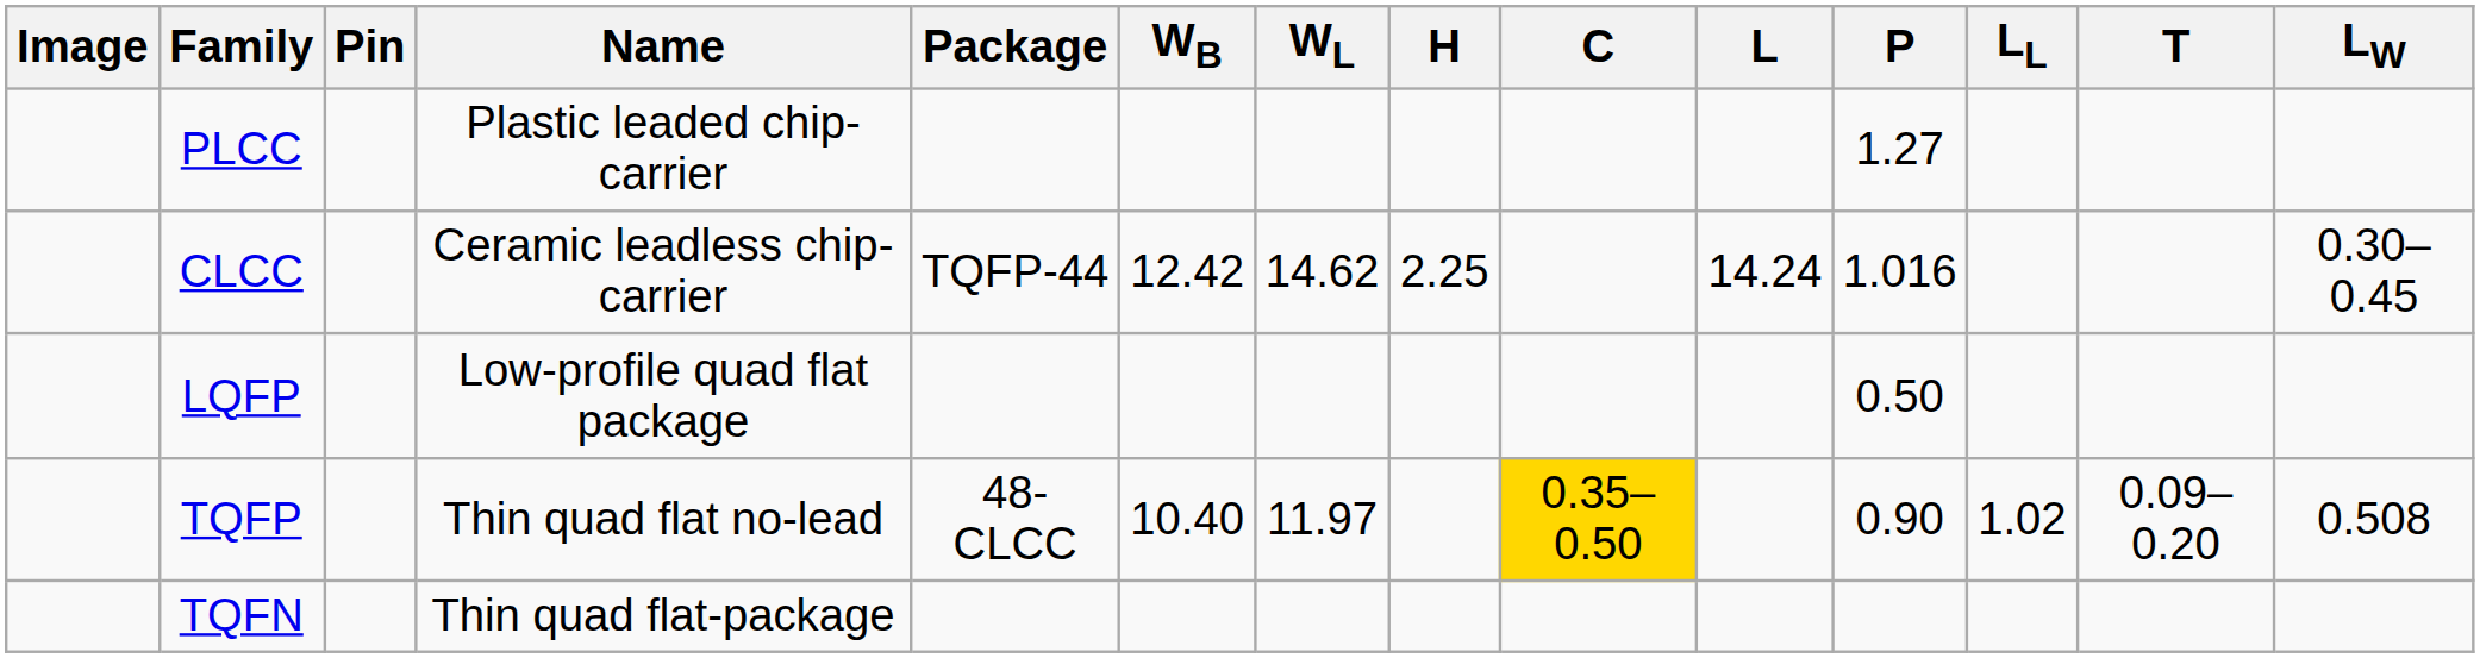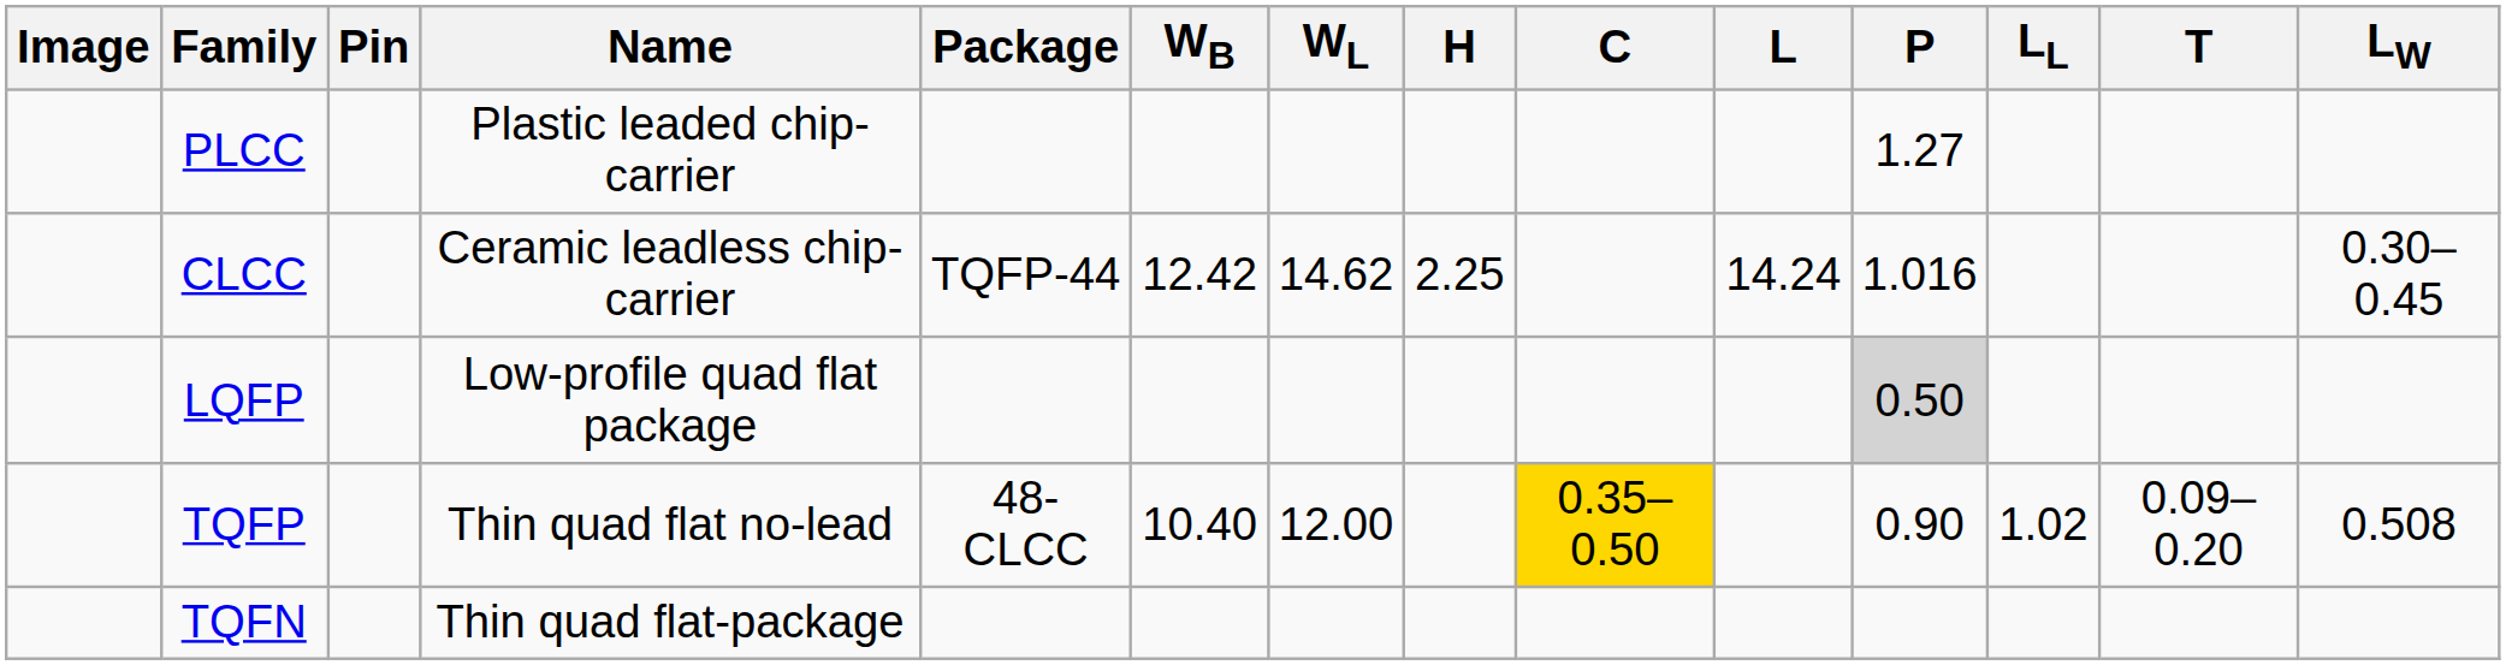LQFP | P: no background -> lightgrey background
TQFP | WL: 11.97 -> 12.00
